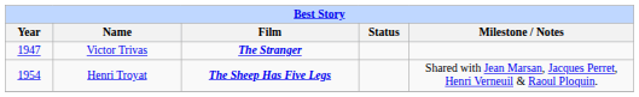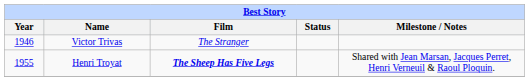Victor Trivas | Year: 1947 -> 1946
Victor Trivas | Film: bold -> normal
Henri Troyat | Year: 1954 -> 1955
